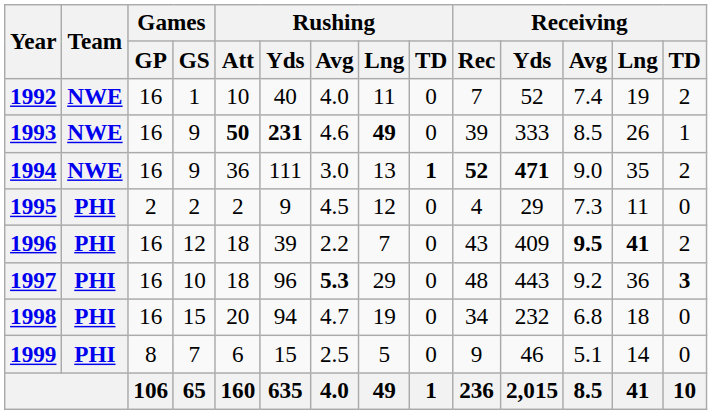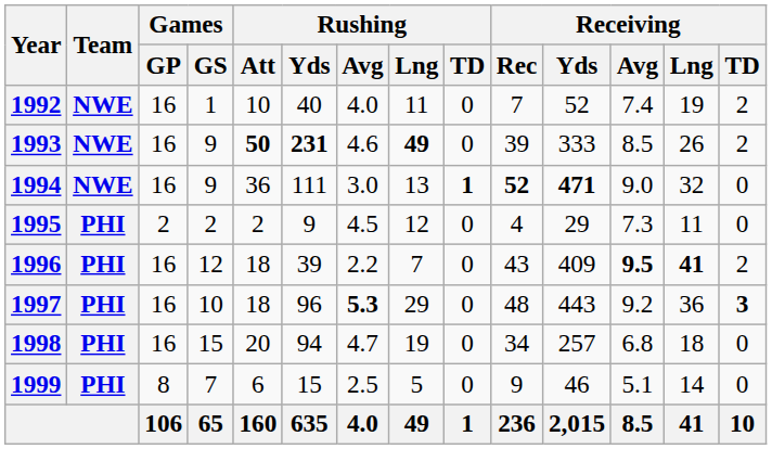1993 | Receiving / TD: 1 -> 2
1994 | Receiving / Lng: 35 -> 32
1994 | Receiving / TD: 2 -> 0
1998 | Receiving / Yds: 232 -> 257
